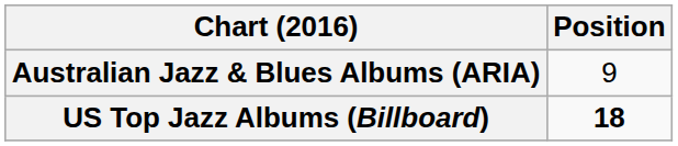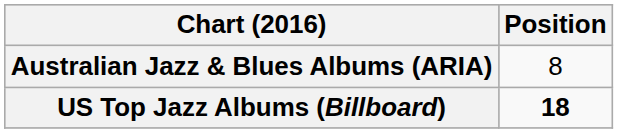Australian Jazz & Blues Albums (ARIA) | Position: 9 -> 8
